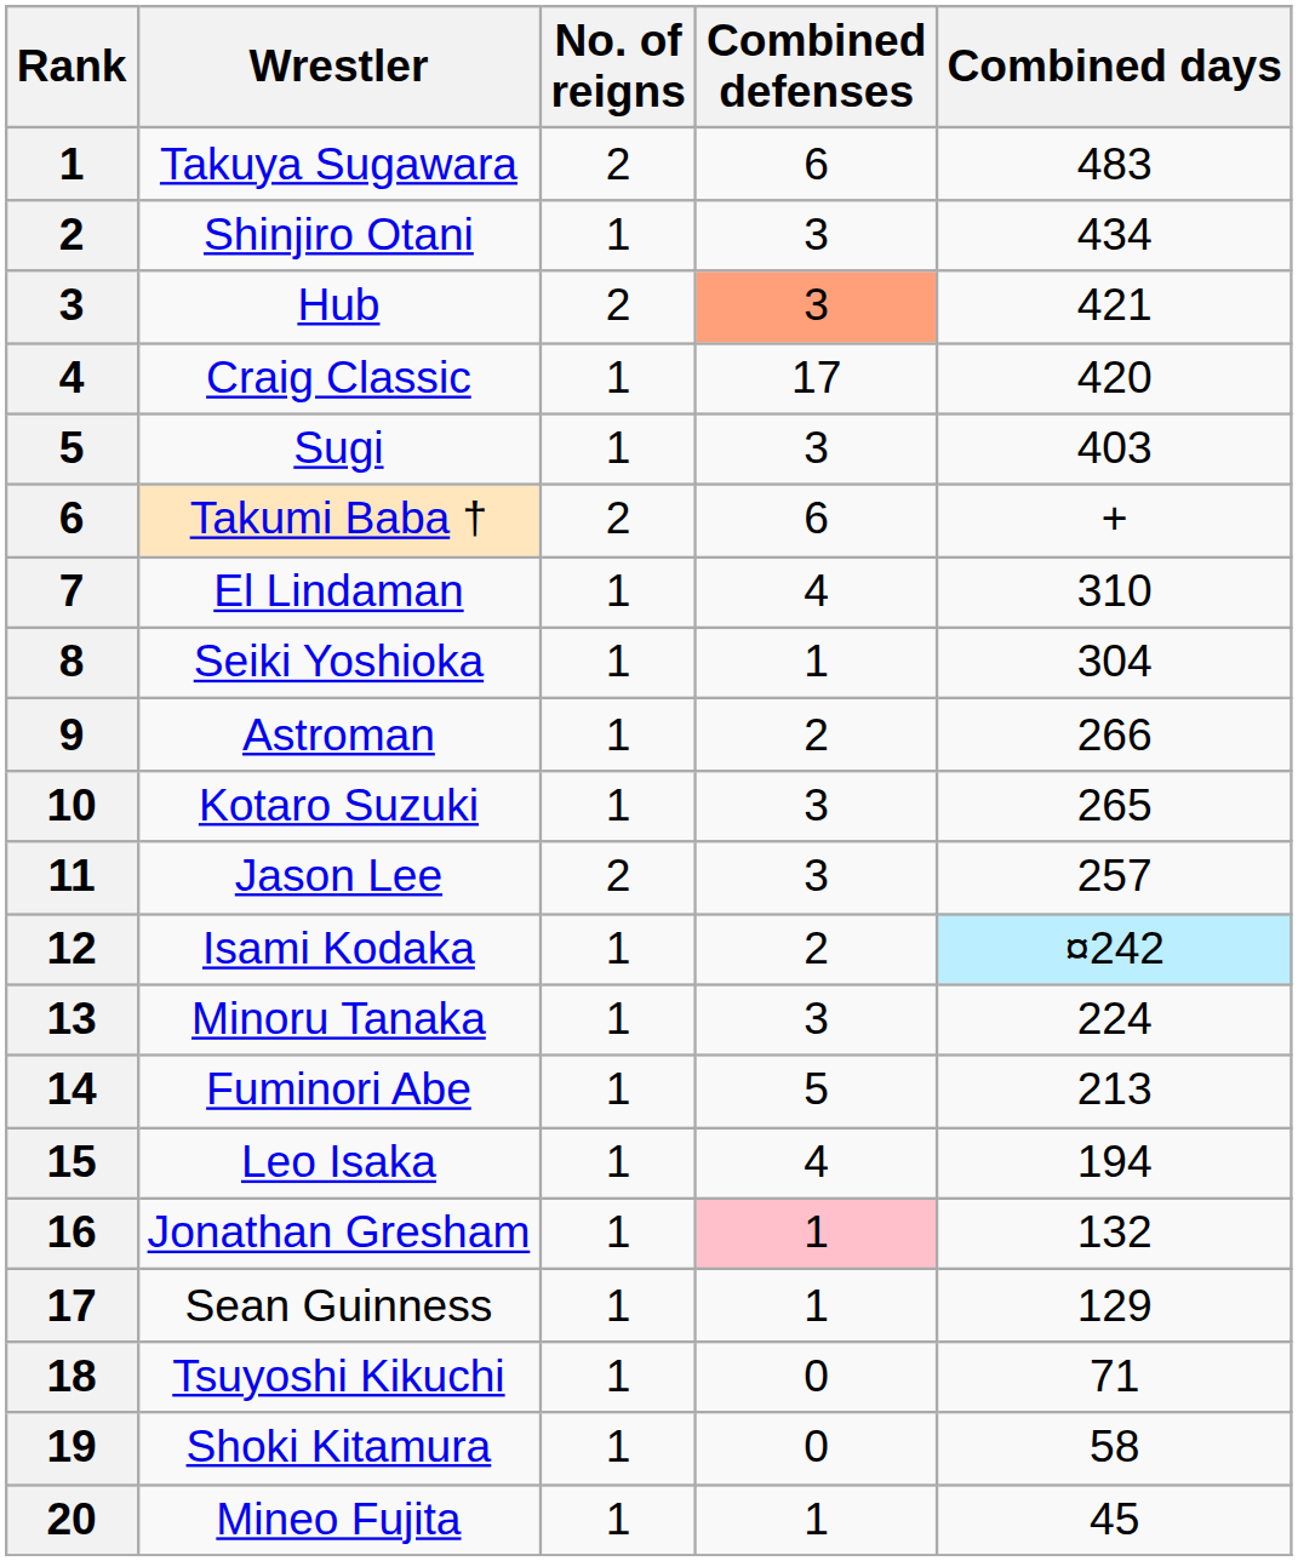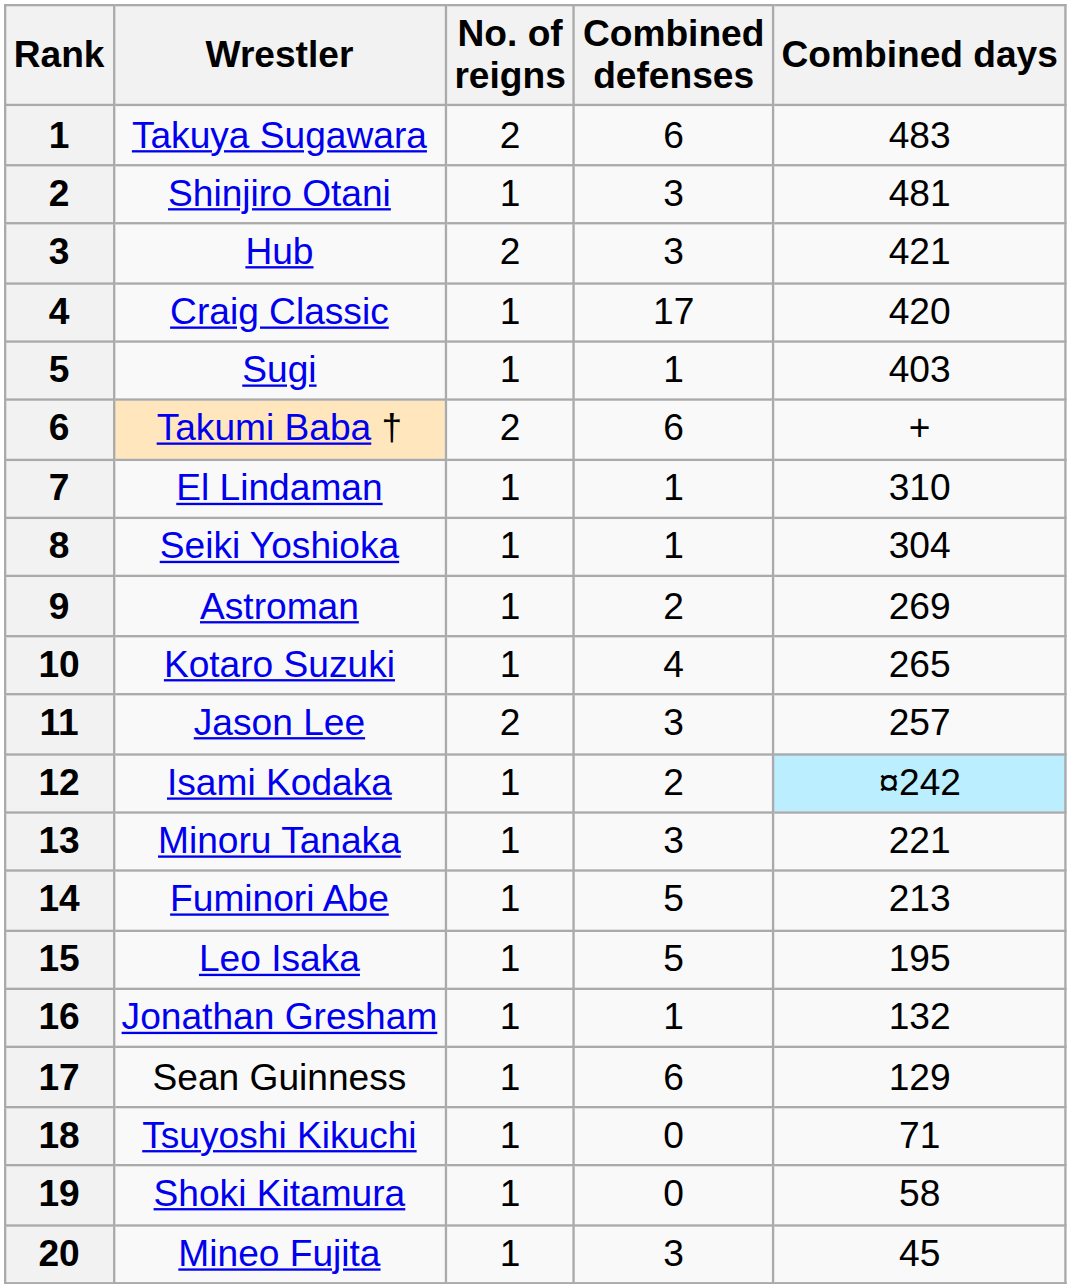Shinjiro Otani | Combined days: 434 -> 481
Hub | Combined defenses: lightsalmon background -> no background
Sugi | Combined defenses: 3 -> 1
El Lindaman | Combined defenses: 4 -> 1
Astroman | Combined days: 266 -> 269
Kotaro Suzuki | Combined defenses: 3 -> 4
Minoru Tanaka | Combined days: 224 -> 221
Leo Isaka | Combined defenses: 4 -> 5
Leo Isaka | Combined days: 194 -> 195
Jonathan Gresham | Combined defenses: pink background -> no background
Sean Guinness | Combined defenses: 1 -> 6
Mineo Fujita | Combined defenses: 1 -> 3
